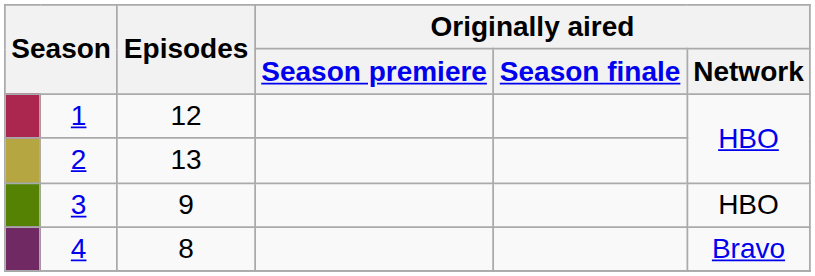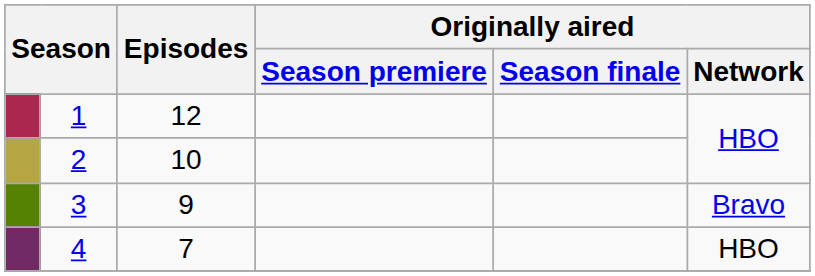2 | Episodes: 13 -> 10
3 | Originally aired / Network: HBO -> Bravo
4 | Episodes: 8 -> 7
4 | Originally aired / Network: Bravo -> HBO
